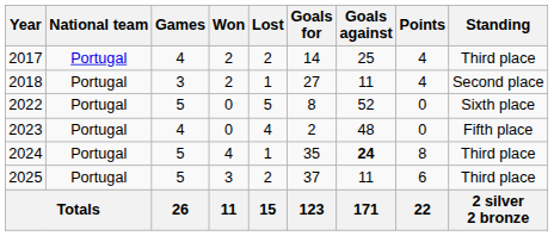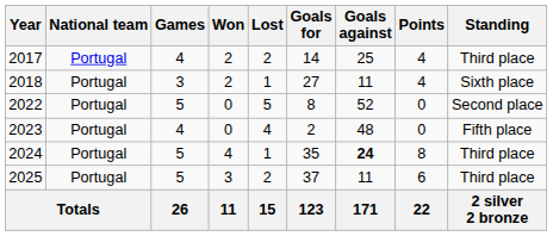2018 | Standing: Second place -> Sixth place
2022 | Standing: Sixth place -> Second place
